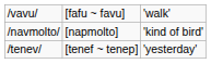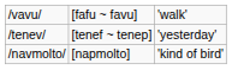rows swapped: /navmolto/ <-> /tenev/
